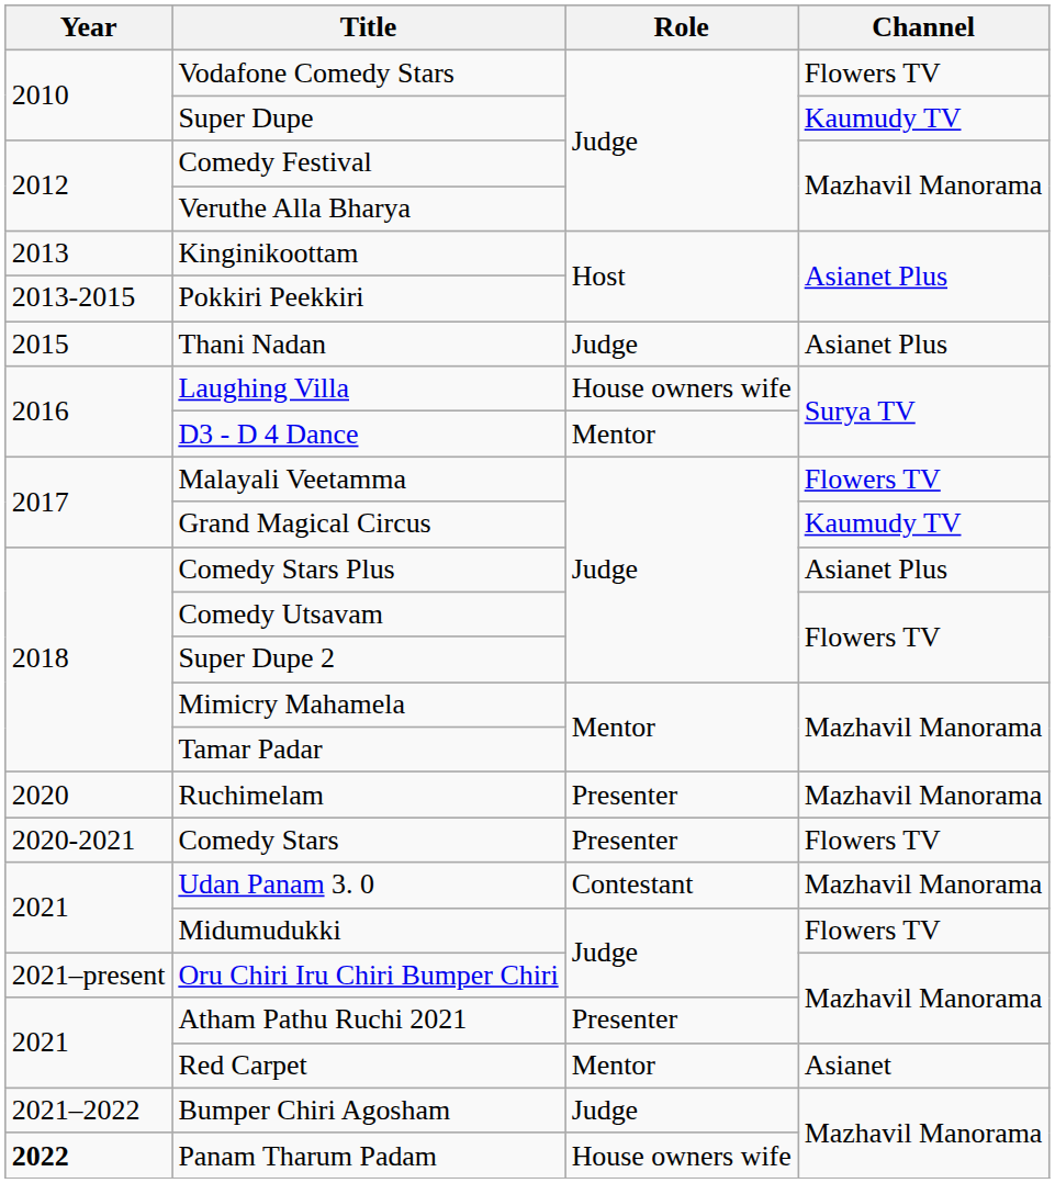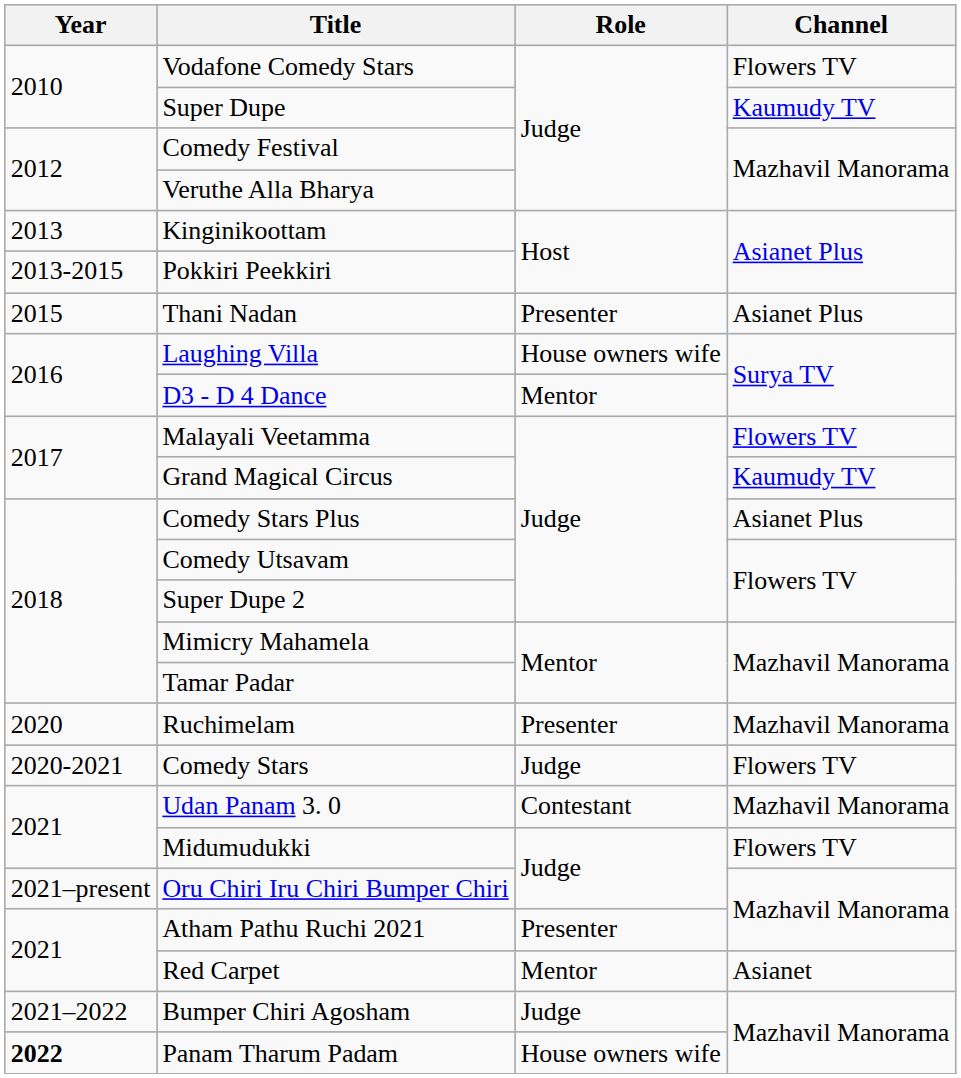Thani Nadan | Role: Judge -> Presenter
Comedy Stars | Role: Presenter -> Judge
